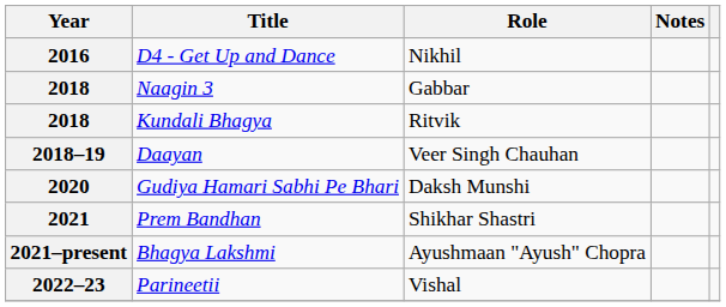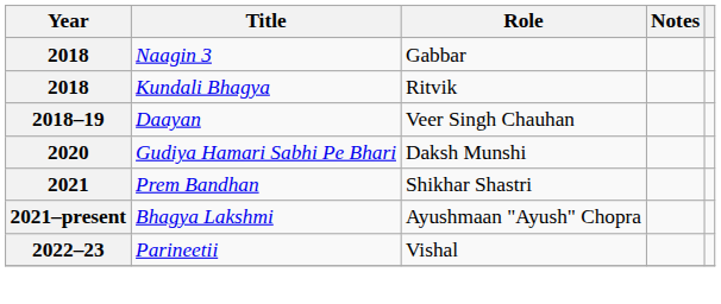- row: 2016 | D4 - Get Up and Dance | Nikhil
